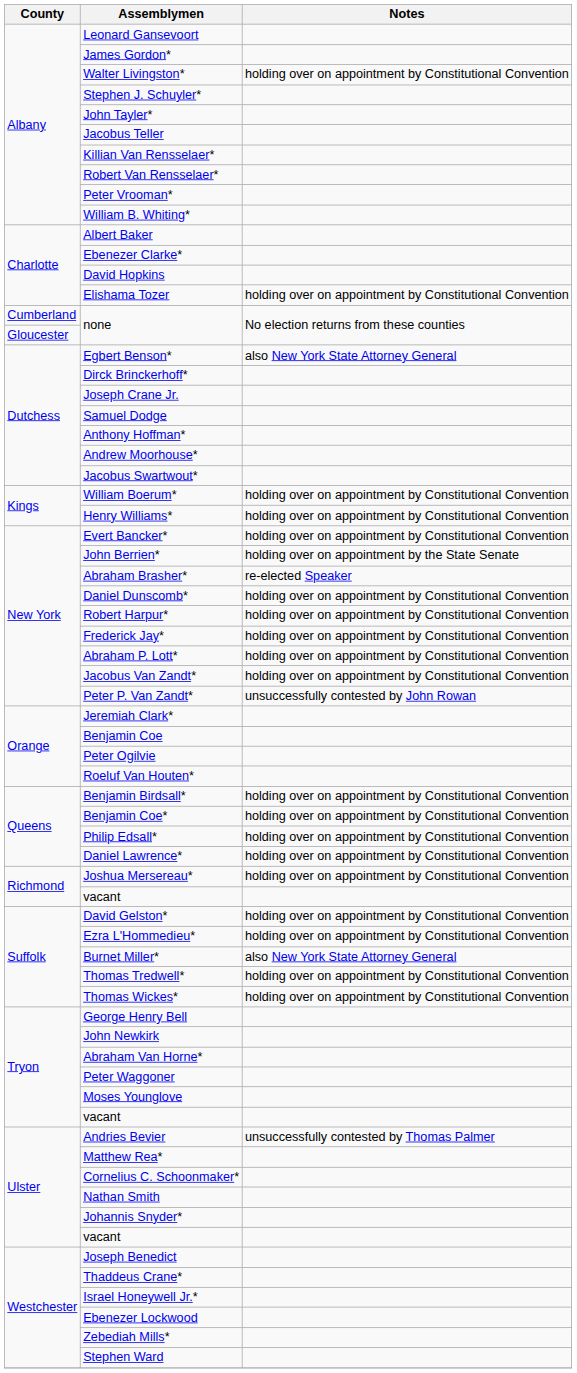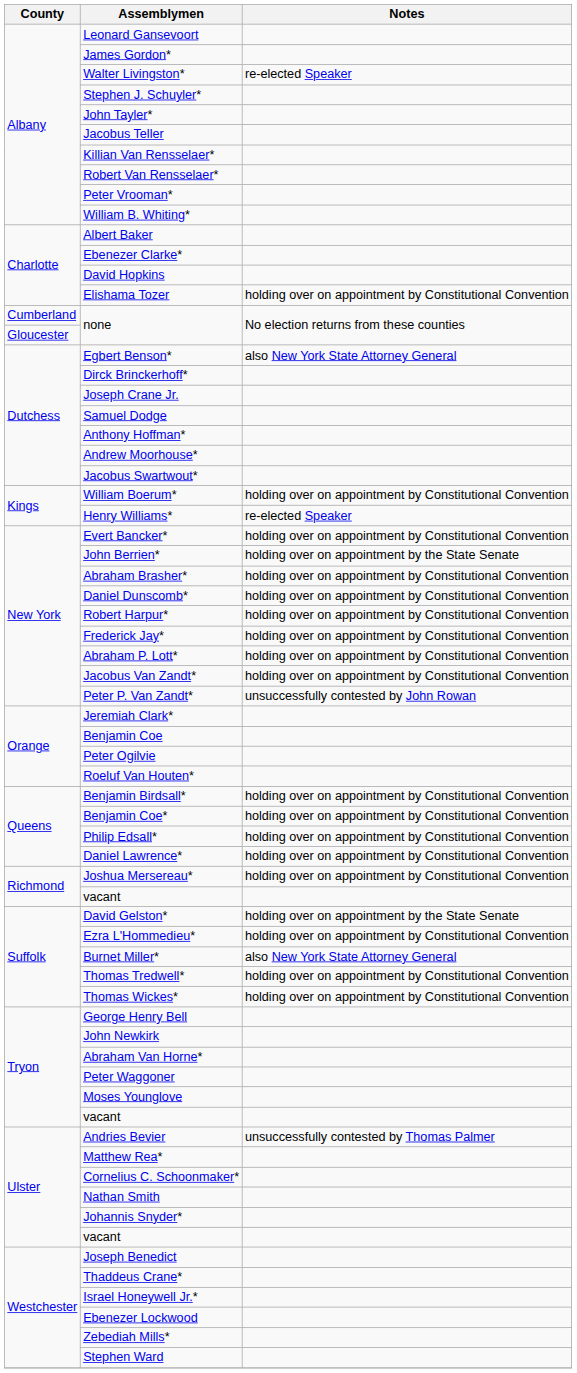Walter Livingston* | Notes: holding over on appointment by Constitutional Convention -> re-elected Speaker
Henry Williams* | Notes: holding over on appointment by Constitutional Convention -> re-elected Speaker
Abraham Brasher* | Notes: re-elected Speaker -> holding over on appointment by Constitutional Convention
David Gelston* | Notes: holding over on appointment by Constitutional Convention -> holding over on appointment by the State Senate
